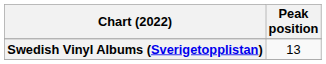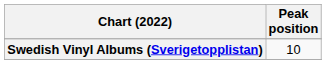Swedish Vinyl Albums (Sverigetopplistan) | Peak position: 13 -> 10
